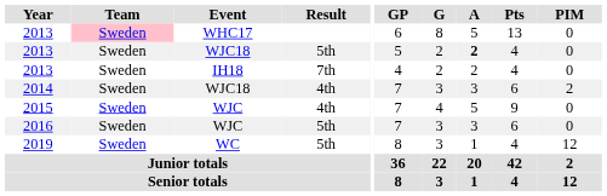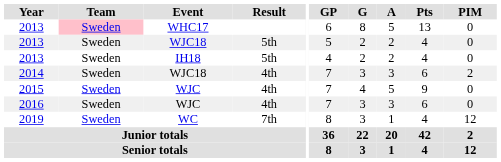2013 / WJC18 | A: bold -> normal
2013 / IH18 | Result: 7th -> 5th
2016 | Result: 5th -> 4th
2019 | Result: 5th -> 7th
